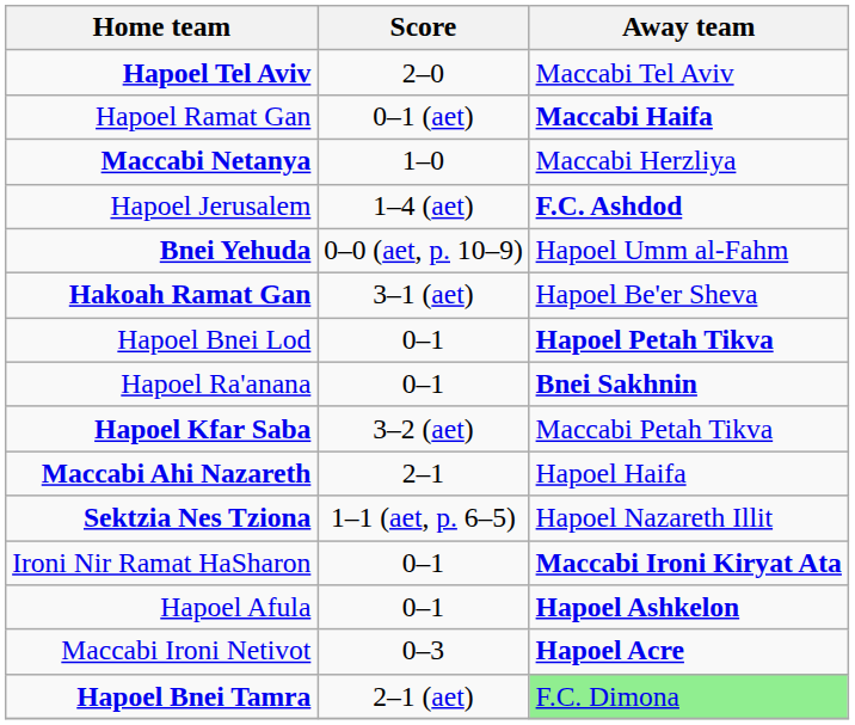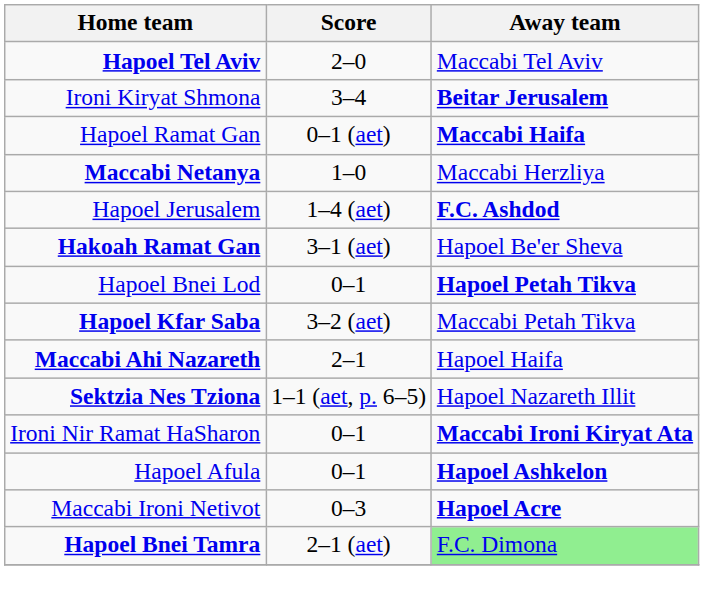+ row: Ironi Kiryat Shmona | 3–4 | Beitar Jerusalem
- row: Bnei Yehuda | 0–0 (aet, p. 10–9) | Hapoel Umm al-Fahm
- row: Hapoel Ra'anana | 0–1 | Bnei Sakhnin
